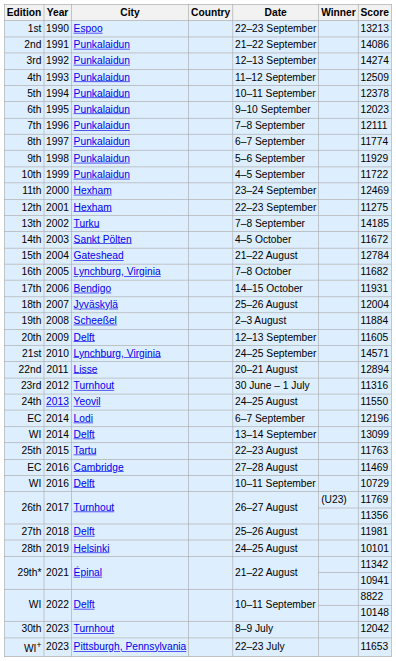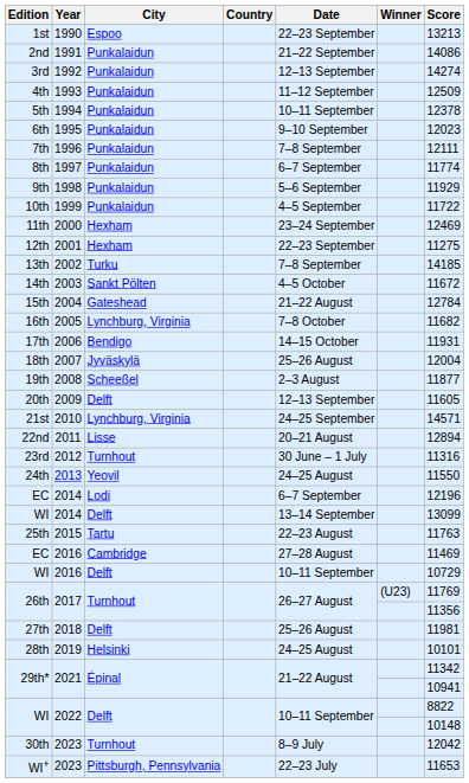19th | Score: 11884 -> 11877
